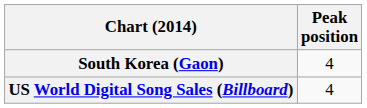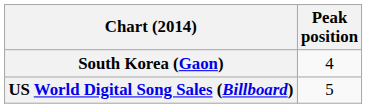US World Digital Song Sales (Billboard) | Peak position: 4 -> 5
